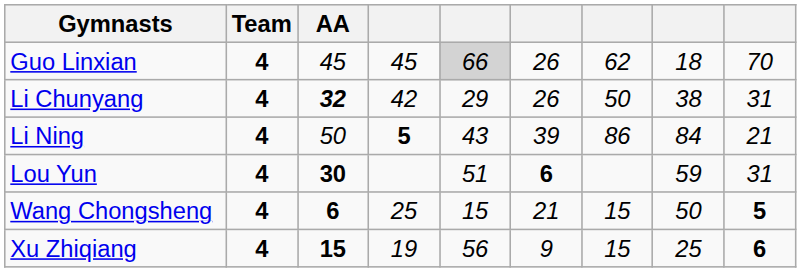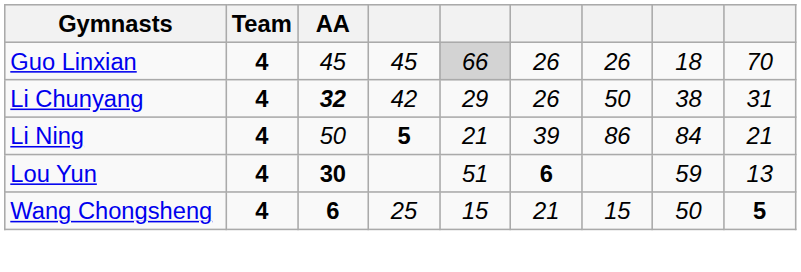Guo Linxian | column 7: 62 -> 26
Li Ning | column 5: 43 -> 21
Lou Yun | column 9: 31 -> 13
- row: Xu Zhiqiang | 4 | 15 | 19 | 56 | 9 | 15 | 25 | 6
